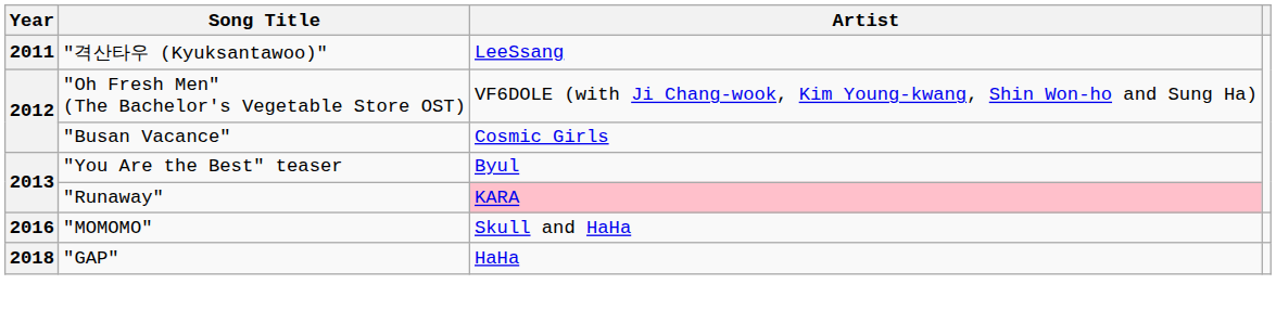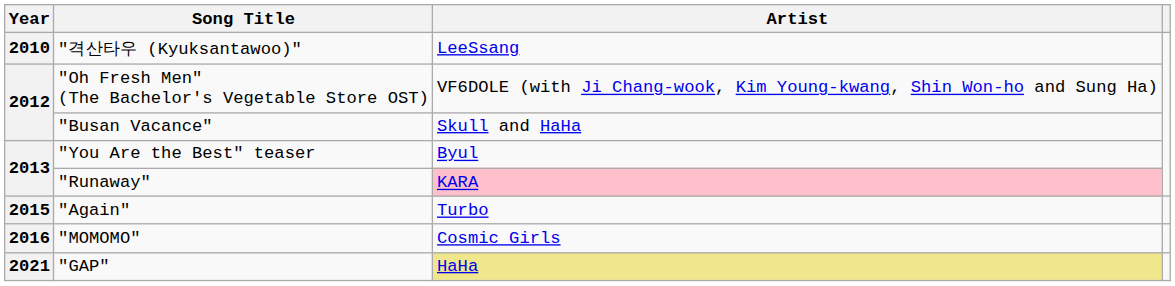"격산타우 (Kyuksantawoo)" | Year: 2011 -> 2010
"Busan Vacance" | Artist: Cosmic Girls -> Skull and HaHa
+ row: 2015 | "Again" | Turbo
"MOMOMO" | Artist: Skull and HaHa -> Cosmic Girls
"GAP" | Year: 2018 -> 2021
"GAP" | Artist: no background -> khaki background
